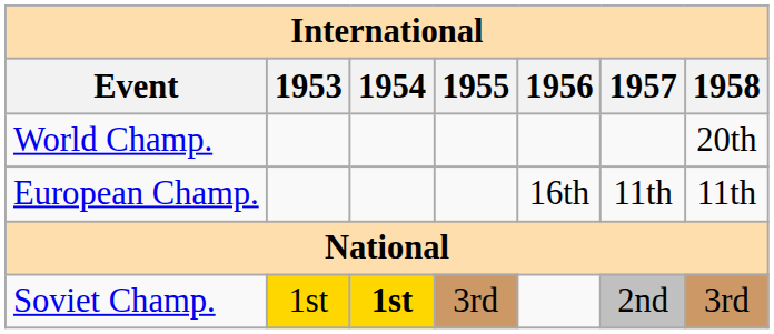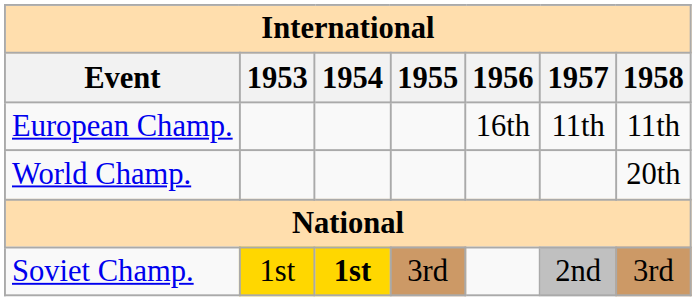rows swapped: World Champ. <-> European Champ.
